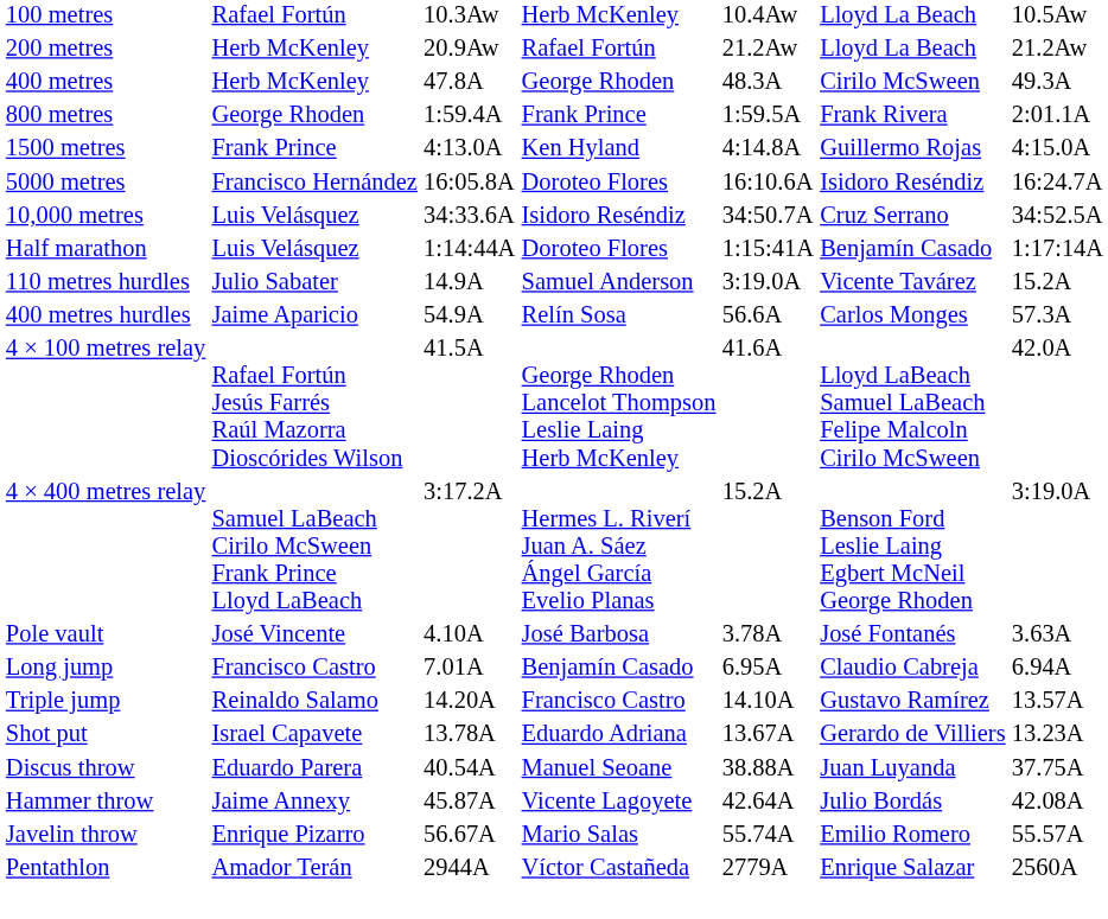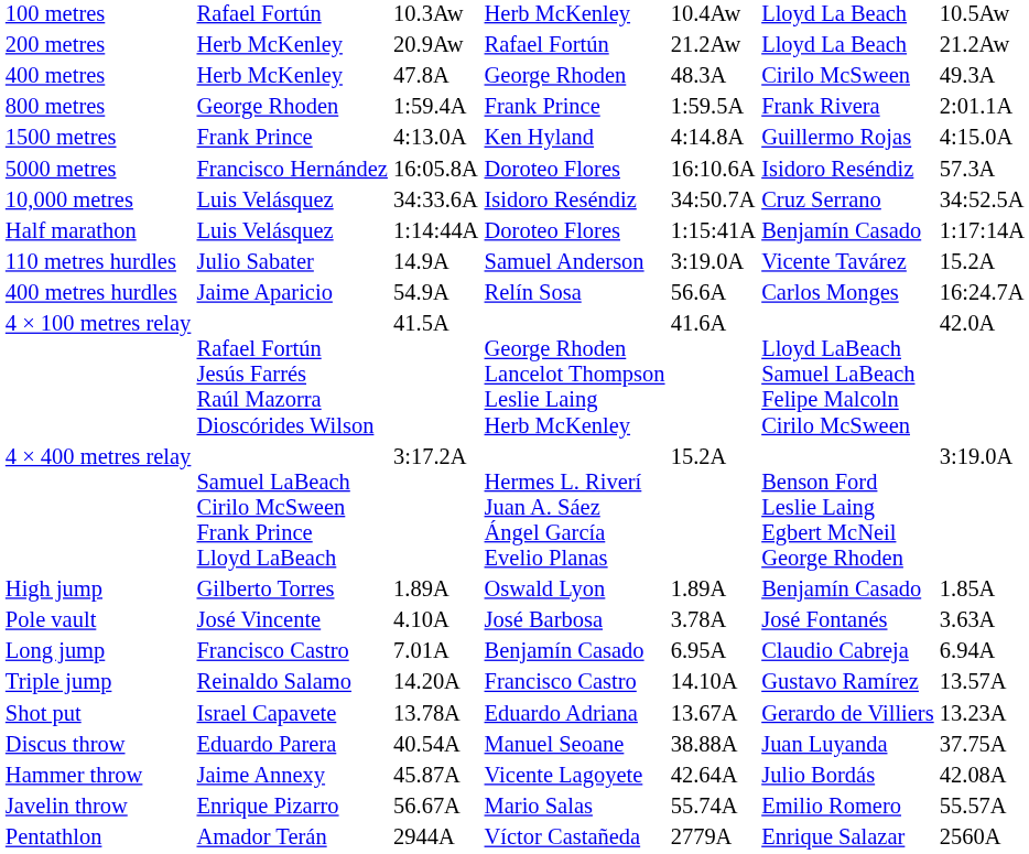5000 metres | column 7: 16:24.7A -> 57.3A
400 metres hurdles | column 7: 57.3A -> 16:24.7A
+ row: High jump | Gilberto Torres | 1.89A | Oswald Lyon | 1.89A | Benjamín Casado | 1.85A
